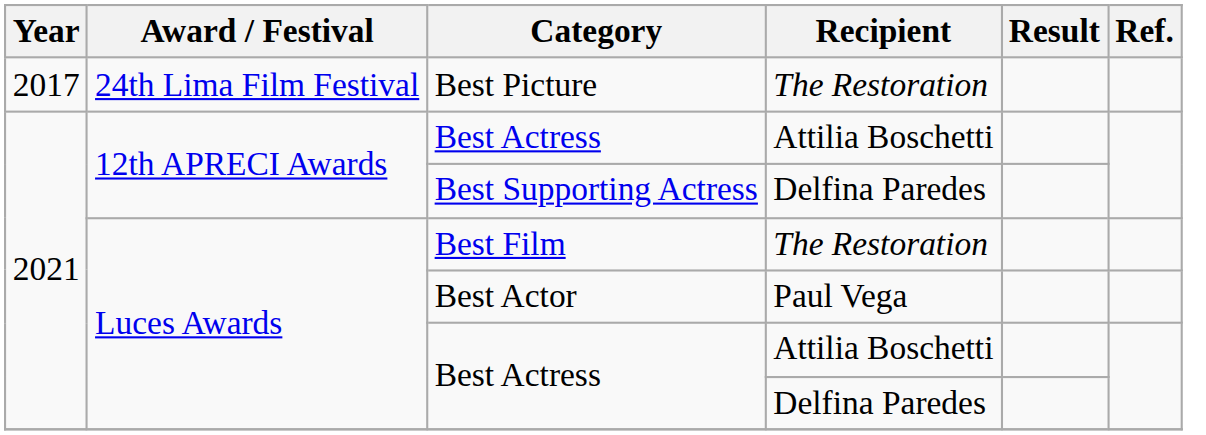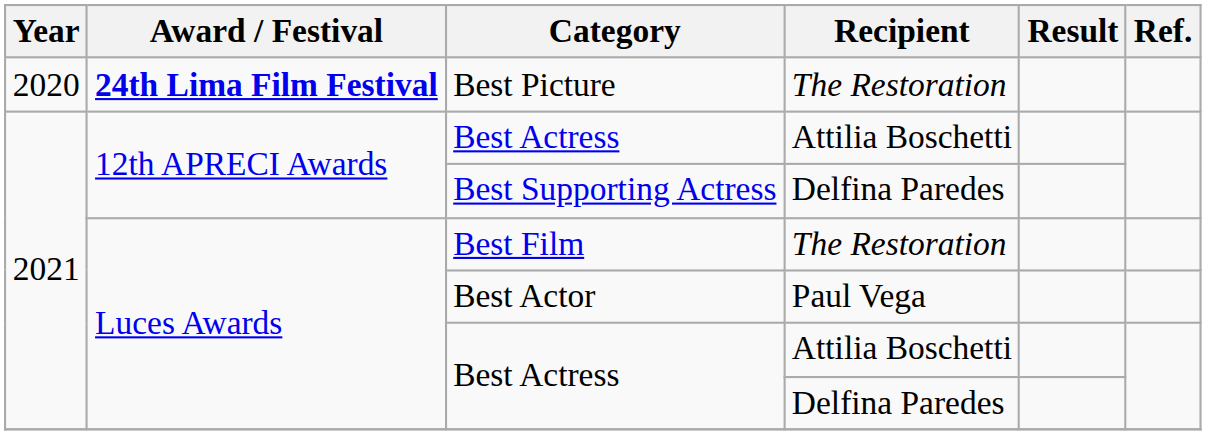Best Picture | Year: 2017 -> 2020
Best Picture | Award / Festival: normal -> bold
